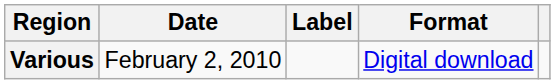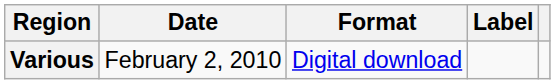columns swapped: Format <-> Label
